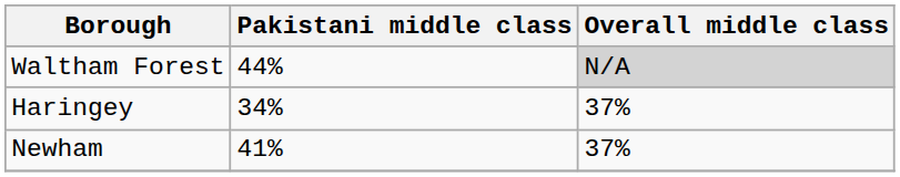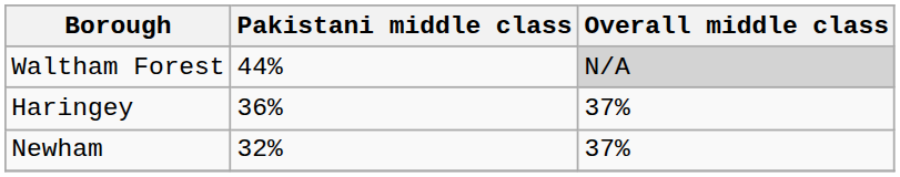Haringey | Pakistani middle class: 34% -> 36%
Newham | Pakistani middle class: 41% -> 32%
